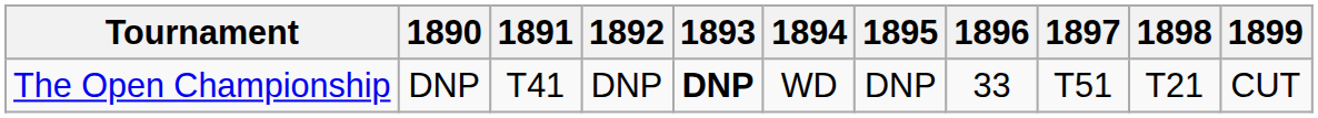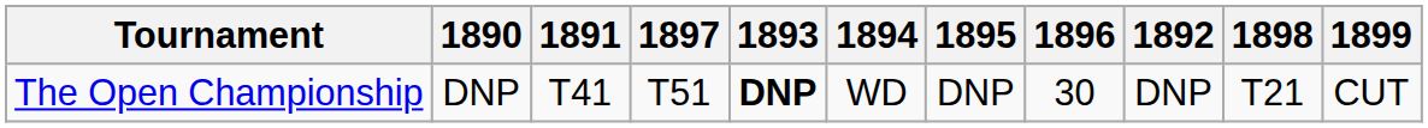columns swapped: 1892 <-> 1897
The Open Championship | 1896: 33 -> 30
